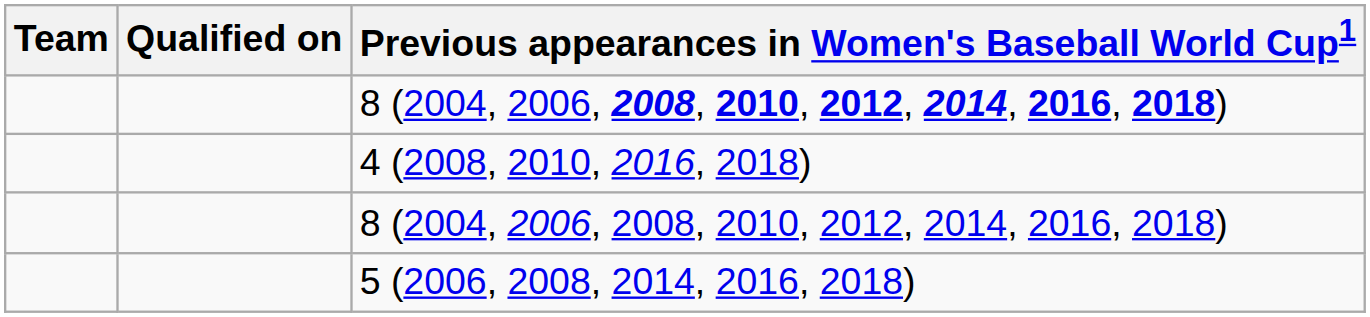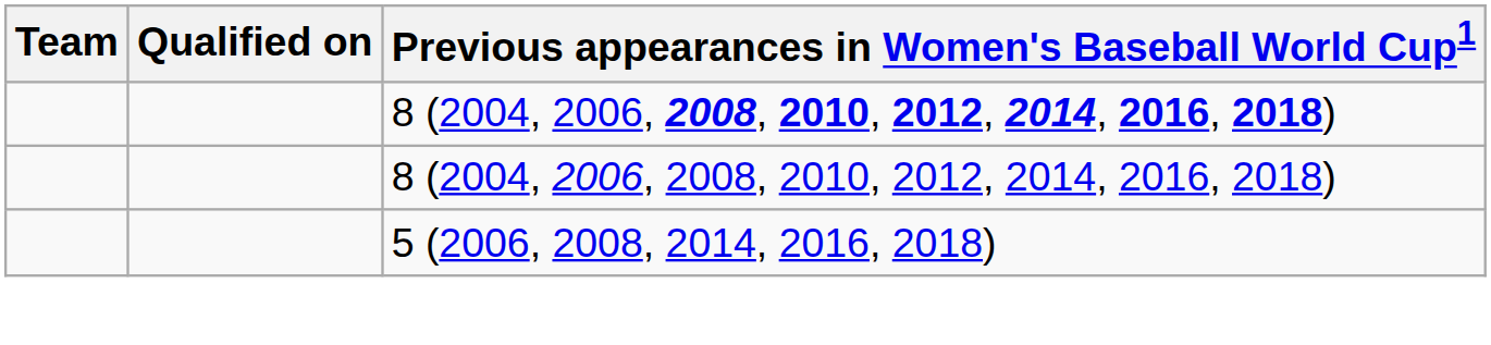- row: 4 (2008, 2010, 2016, 2018)
